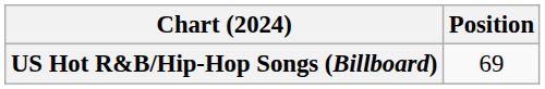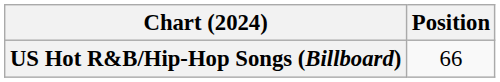US Hot R&B/Hip-Hop Songs (Billboard) | Position: 69 -> 66
